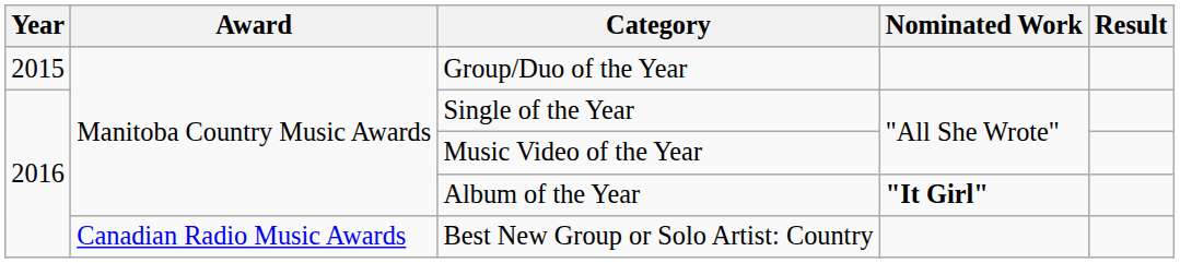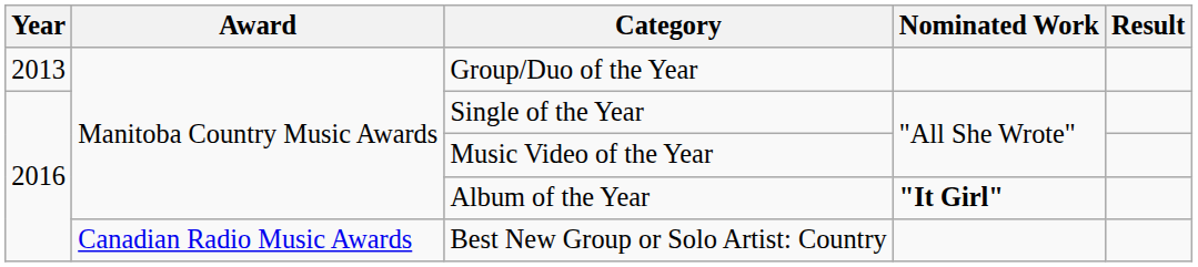Group/Duo of the Year | Year: 2015 -> 2013
